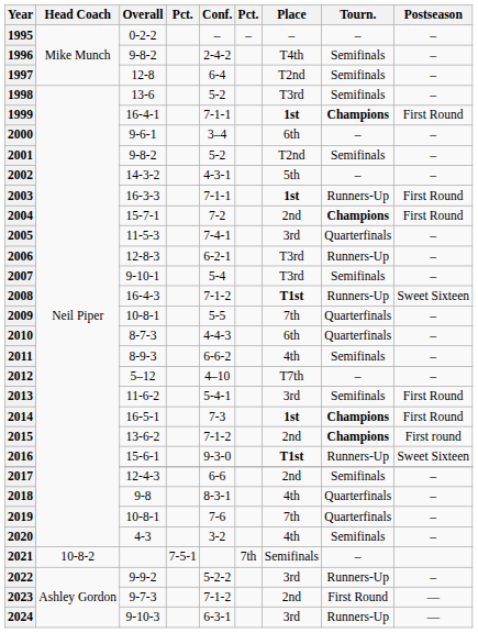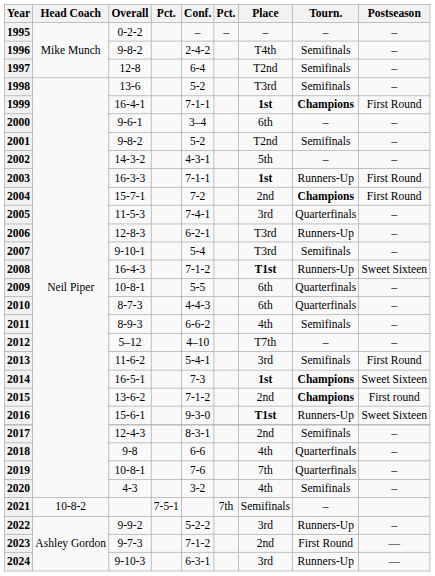2009 | Place: 7th -> 6th
2014 | Postseason: First Round -> Sweet Sixteen
2017 | Conf.: 6-6 -> 8-3-1
2018 | Conf.: 8-3-1 -> 6-6
